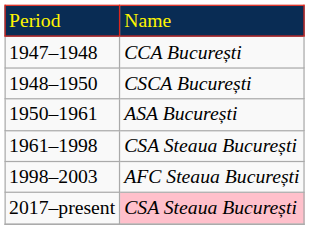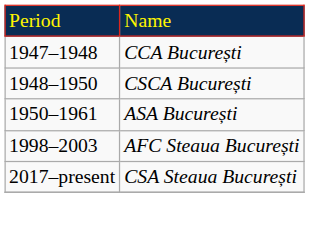- row: 1961–1998 | CSA Steaua București
2017–present | column 2: pink background -> no background
